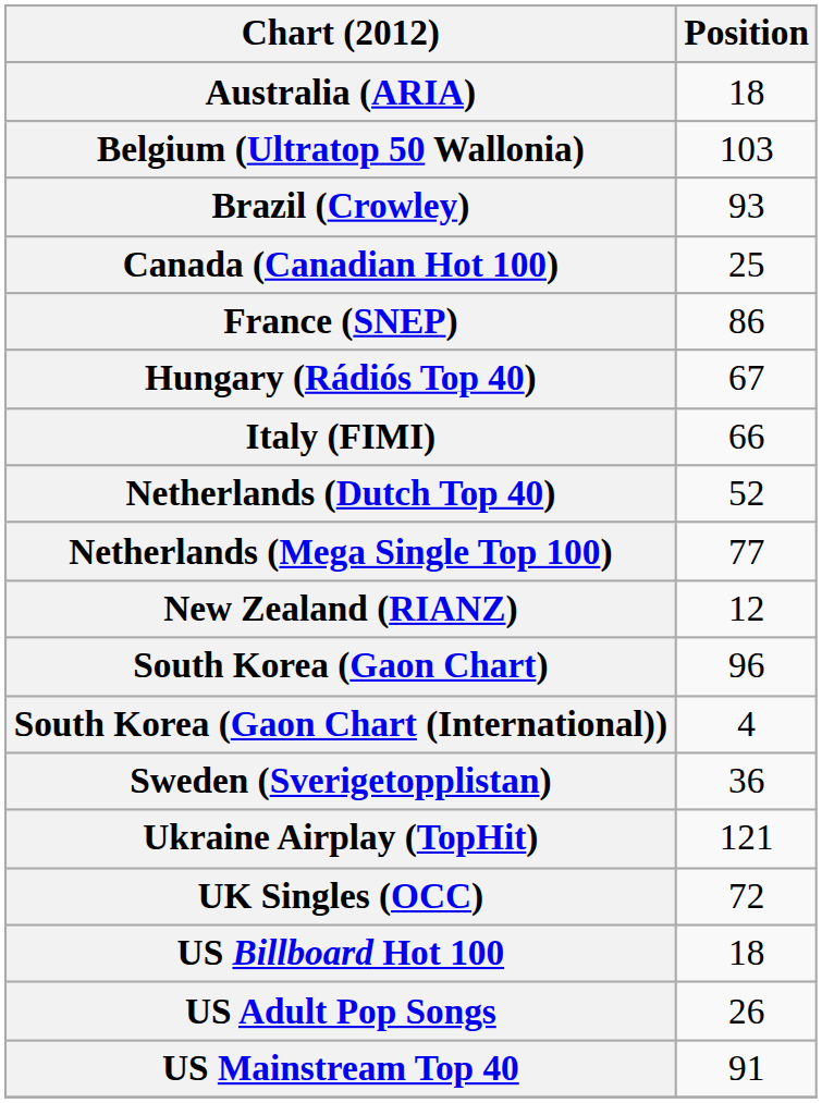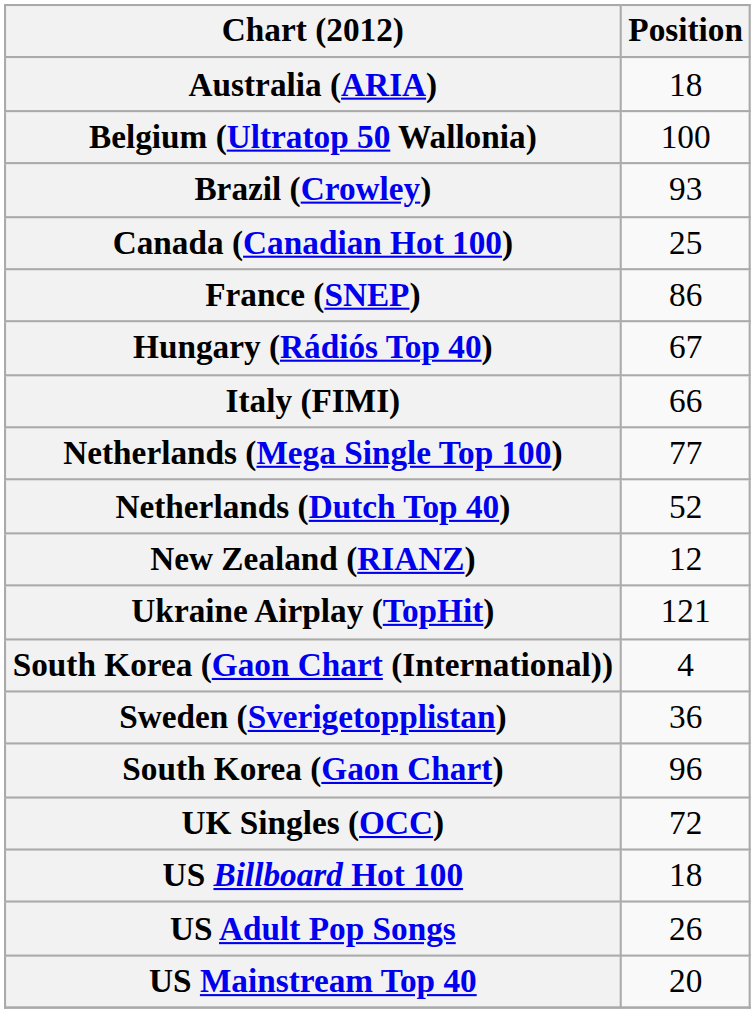Belgium (Ultratop 50 Wallonia) | Position: 103 -> 100
rows swapped: Netherlands (Dutch Top 40) <-> Netherlands (Mega Single Top 100)
rows swapped: South Korea (Gaon Chart) <-> Ukraine Airplay (TopHit)
US Mainstream Top 40 | Position: 91 -> 20
